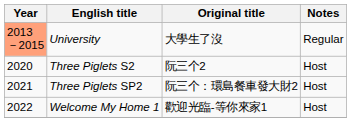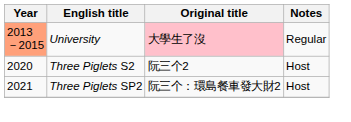University | Original title: no background -> pink background
- row: 2022 | Welcome My Home 1 | 歡迎光臨-等你來家1 | Host
